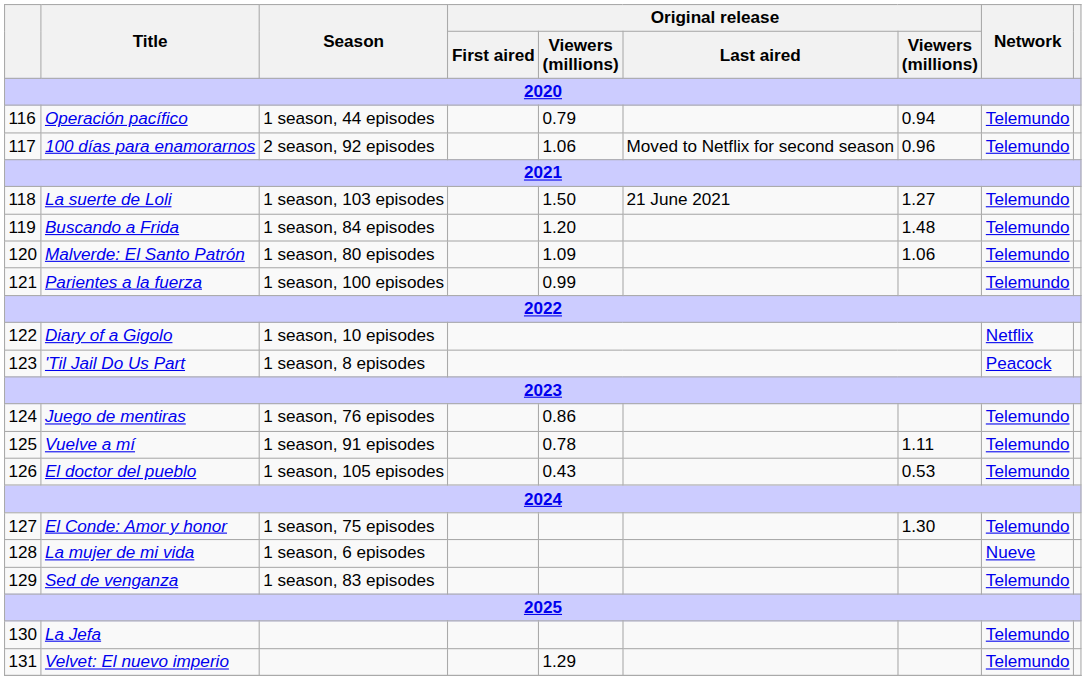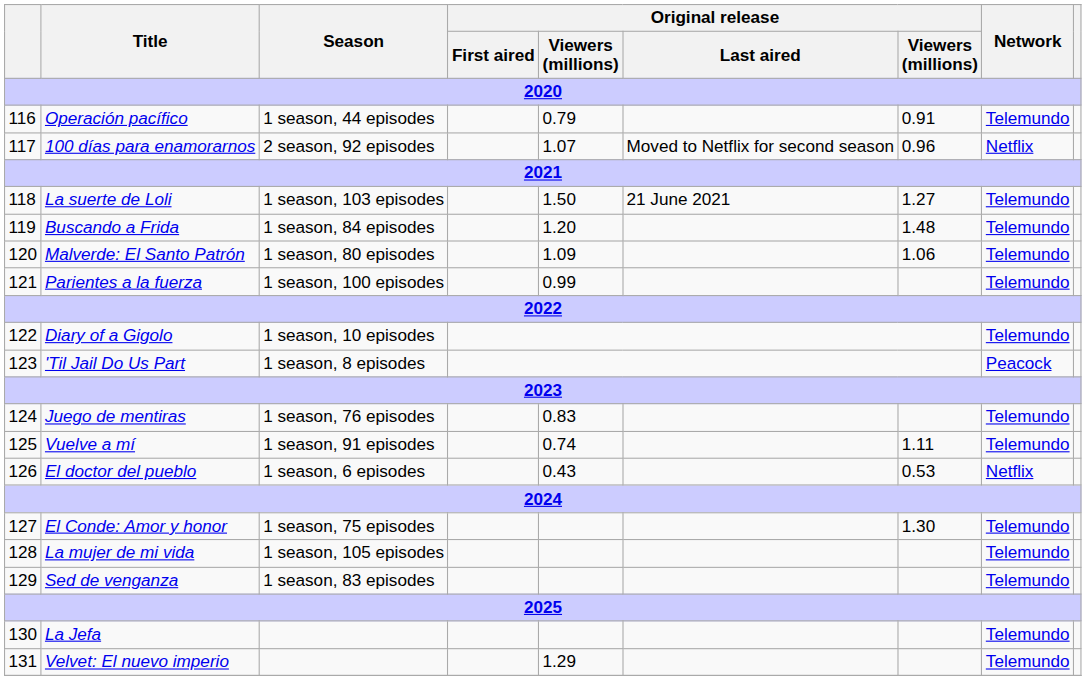Operación pacífico | column 7: 0.94 -> 0.91
100 días para enamorarnos | column 5: 1.06 -> 1.07
100 días para enamorarnos | Network: Telemundo -> Netflix
Diary of a Gigolo | Network: Netflix -> Telemundo
Juego de mentiras | column 5: 0.86 -> 0.83
Vuelve a mí | column 5: 0.78 -> 0.74
El doctor del pueblo | Season: 1 season, 105 episodes -> 1 season, 6 episodes
El doctor del pueblo | Network: Telemundo -> Netflix
La mujer de mi vida | Season: 1 season, 6 episodes -> 1 season, 105 episodes
La mujer de mi vida | Network: Nueve -> Telemundo
